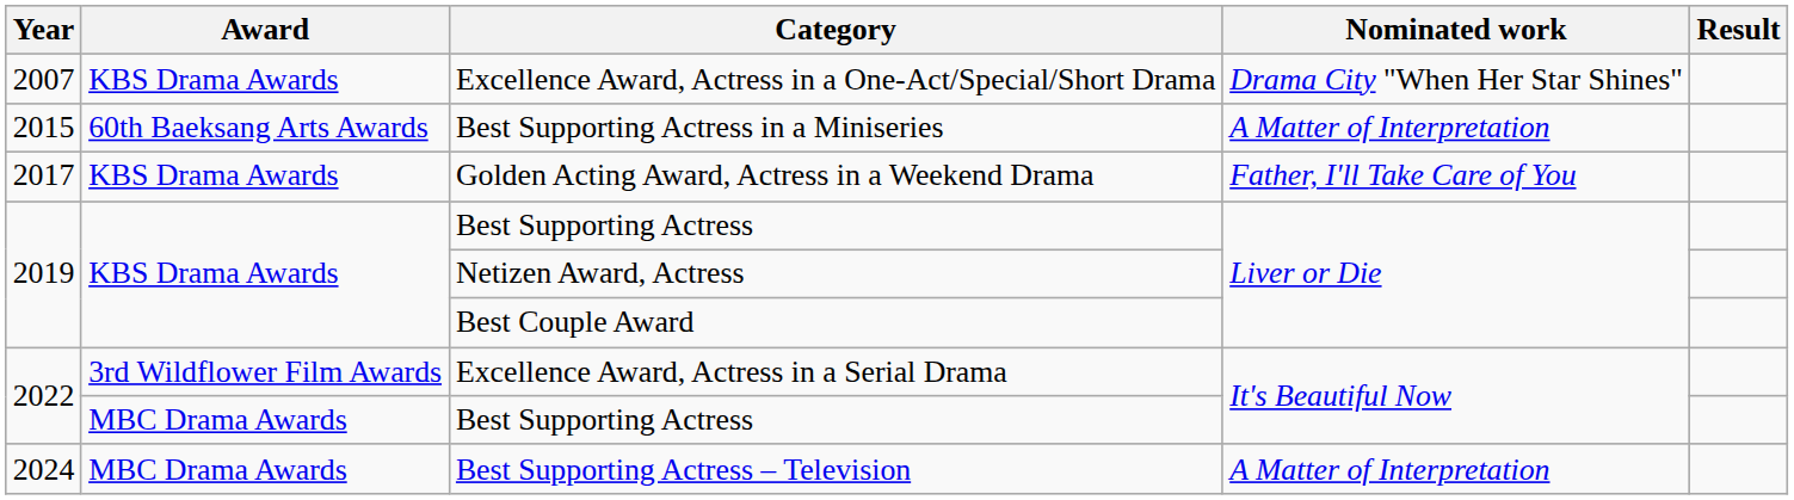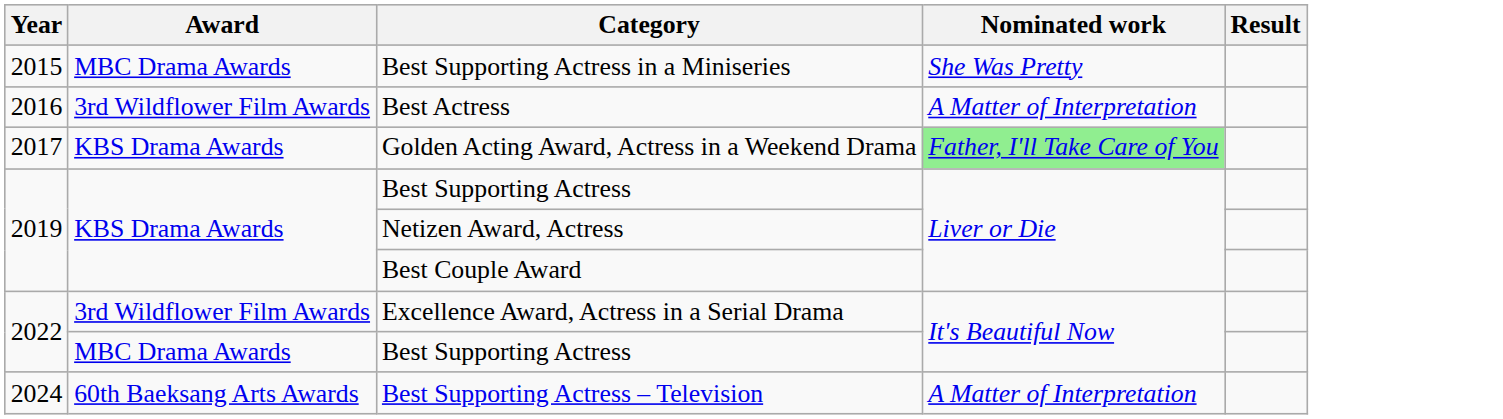- row: 2007 | KBS Drama Awards | Excellence Award, Actress in a One-Act/Special/Short Drama | Drama City "When Her Star Shines"
Best Supporting Actress in a Miniseries | Award: 60th Baeksang Arts Awards -> MBC Drama Awards
Best Supporting Actress in a Miniseries | Nominated work: A Matter of Interpretation -> She Was Pretty
+ row: 2016 | 3rd Wildflower Film Awards | Best Actress | A Matter of Interpretation
Golden Acting Award, Actress in a Weekend Drama | Nominated work: no background -> lightgreen background
Best Supporting Actress – Television | Award: MBC Drama Awards -> 60th Baeksang Arts Awards
